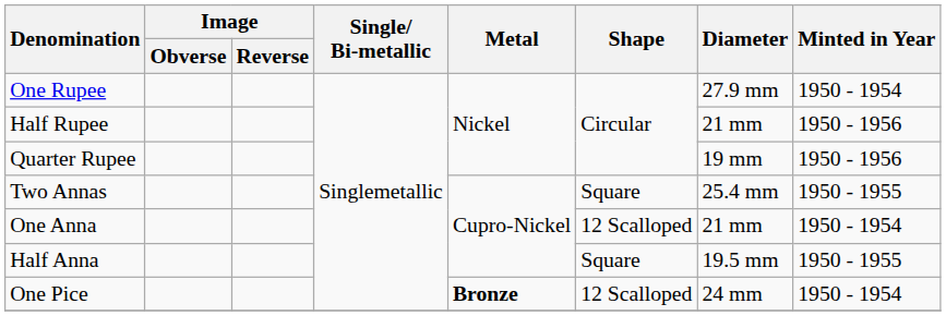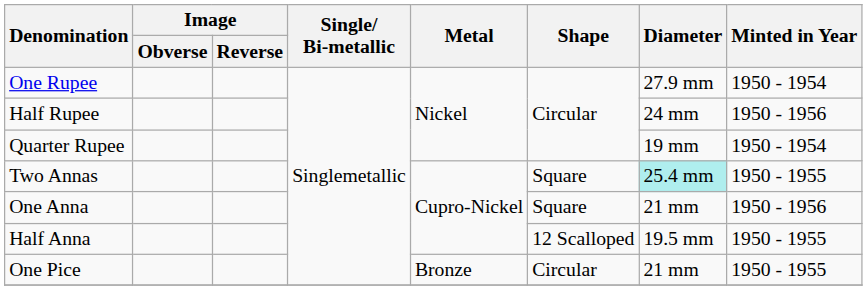Half Rupee | Diameter: 21 mm -> 24 mm
Quarter Rupee | Minted in Year: 1950 - 1956 -> 1950 - 1954
Two Annas | Diameter: no background -> paleturquoise background
One Anna | Shape: 12 Scalloped -> Square
One Anna | Minted in Year: 1950 - 1954 -> 1950 - 1956
Half Anna | Shape: Square -> 12 Scalloped
One Pice | Metal: bold -> normal
One Pice | Shape: 12 Scalloped -> Circular
One Pice | Diameter: 24 mm -> 21 mm
One Pice | Minted in Year: 1950 - 1954 -> 1950 - 1955
